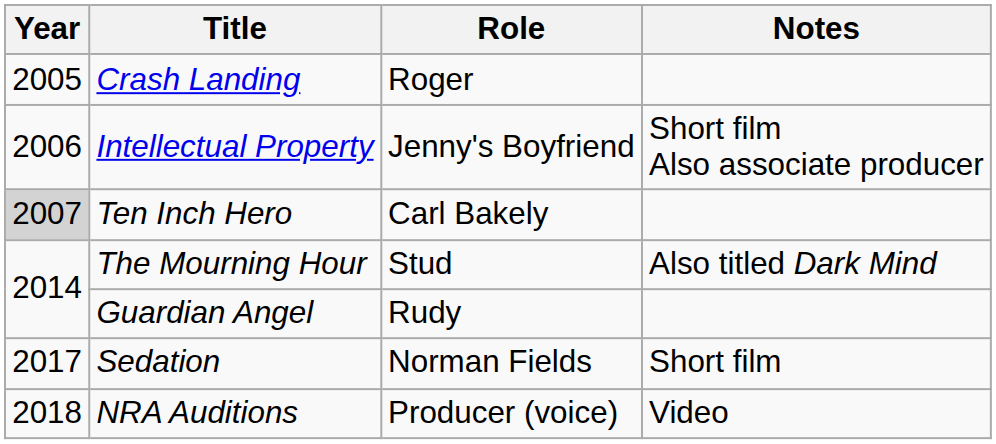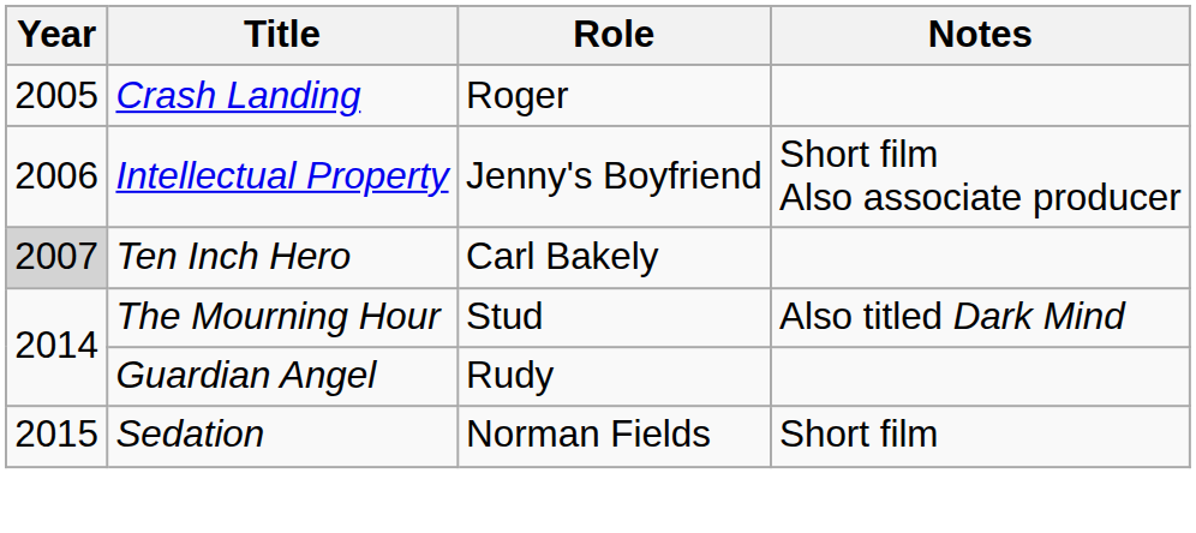Sedation | Year: 2017 -> 2015
- row: 2018 | NRA Auditions | Producer (voice) | Video
